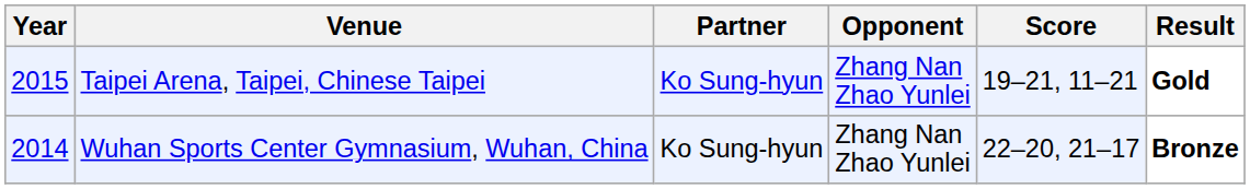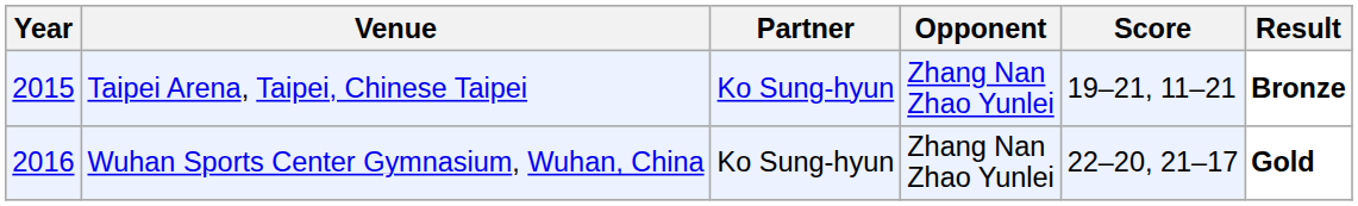Taipei Arena, Taipei, Chinese Taipei | Result: Gold -> Bronze
Wuhan Sports Center Gymnasium, Wuhan, China | Year: 2014 -> 2016
Wuhan Sports Center Gymnasium, Wuhan, China | Result: Bronze -> Gold
